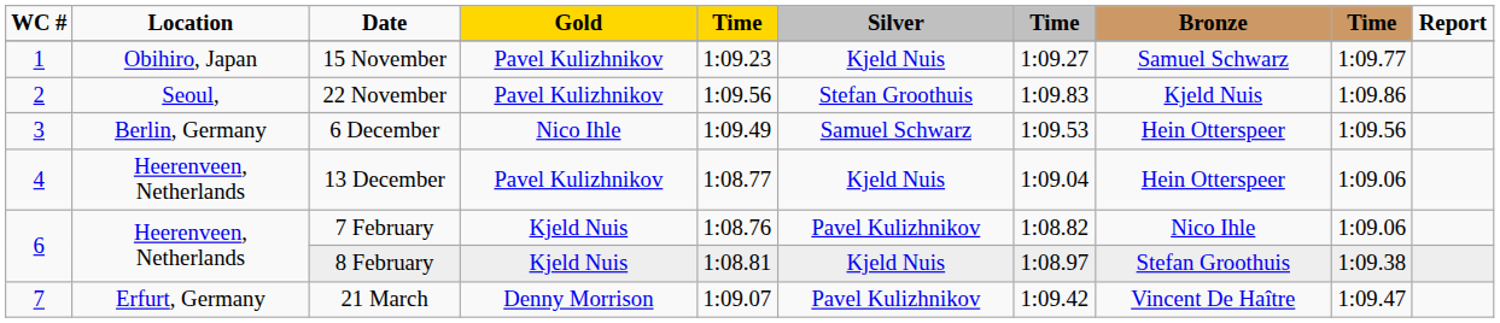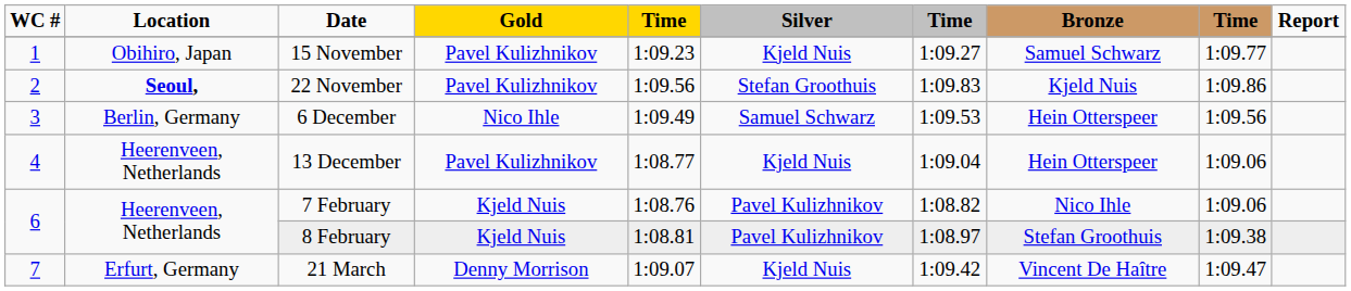22 November | Location: normal -> bold
8 February | Silver: Kjeld Nuis -> Pavel Kulizhnikov
21 March | Silver: Pavel Kulizhnikov -> Kjeld Nuis
